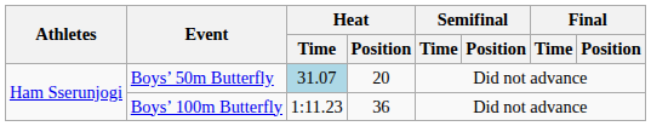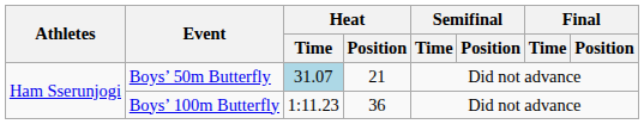Boys’ 50m Butterfly | Heat / Position: 20 -> 21
